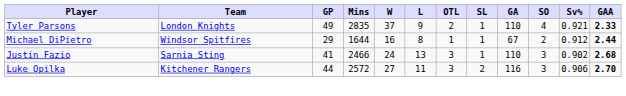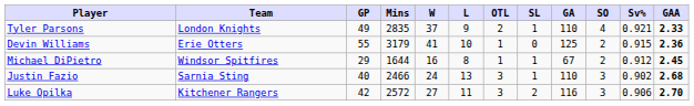+ row: Devin Williams | Erie Otters | 55 | 3179 | 41 | 10 | 1 | 0 | 125 | 2 | 0.915 | 2.36
Michael DiPietro | GAA: 2.44 -> 2.45
Justin Fazio | GP: 41 -> 40
Luke Opilka | GP: 44 -> 42
